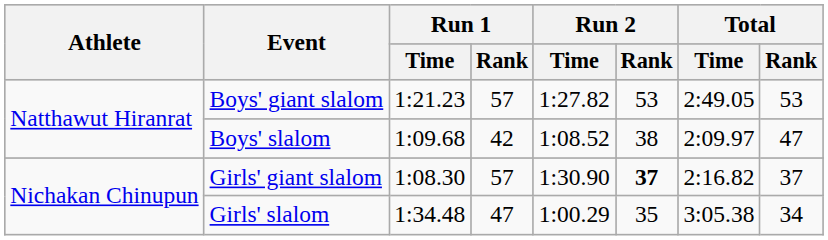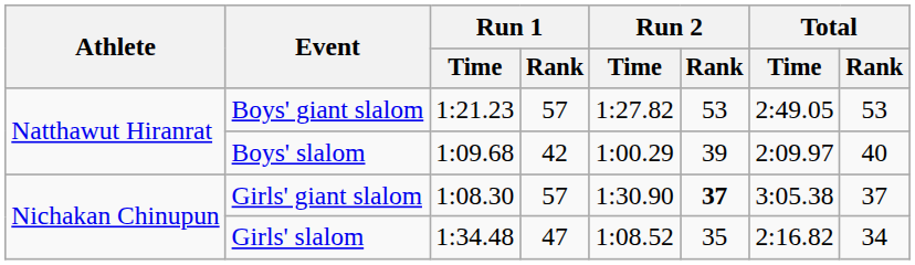Boys' slalom | Run 2 / Time: 1:08.52 -> 1:00.29
Boys' slalom | Run 2 / Rank: 38 -> 39
Boys' slalom | Total / Rank: 47 -> 40
Girls' giant slalom | Total / Time: 2:16.82 -> 3:05.38
Girls' slalom | Run 2 / Time: 1:00.29 -> 1:08.52
Girls' slalom | Total / Time: 3:05.38 -> 2:16.82
